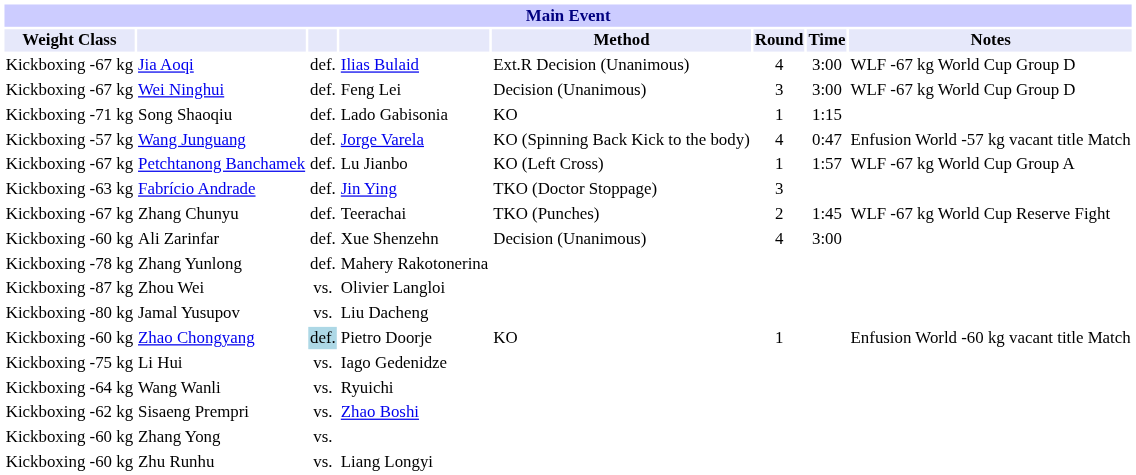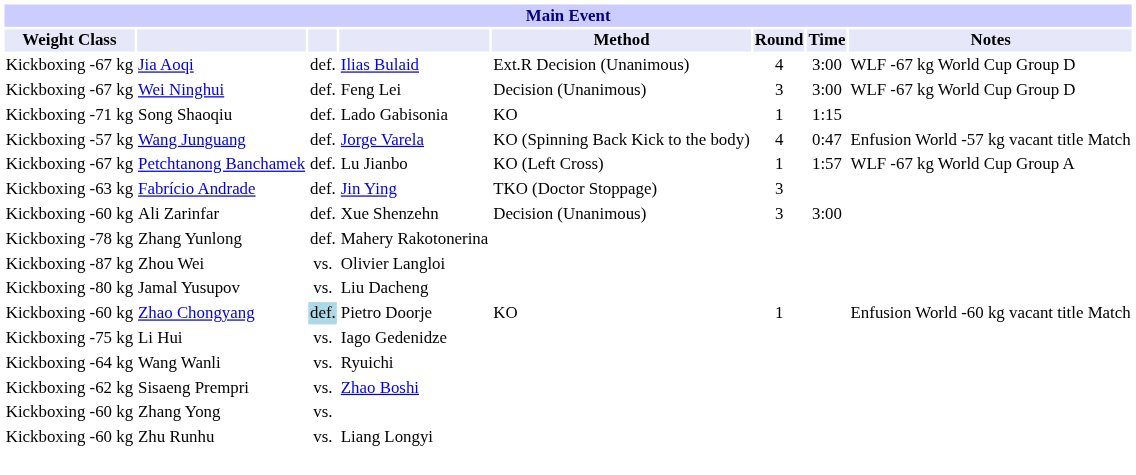- row: Kickboxing -67 kg | Zhang Chunyu | def. | Teerachai | TKO (Punches) | 2 | 1:45 | WLF -67 kg World Cup Reserve Fight
Ali Zarinfar | Round: 4 -> 3
